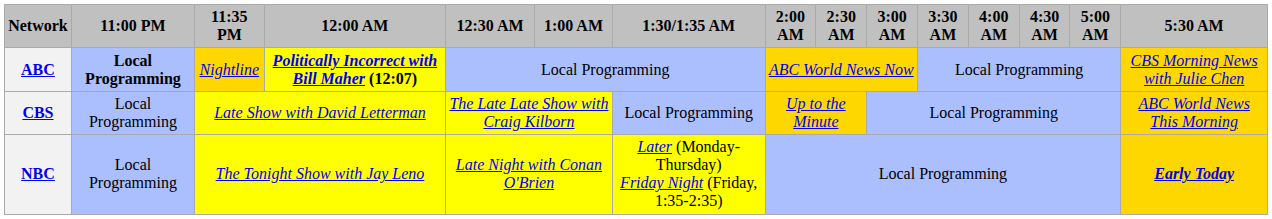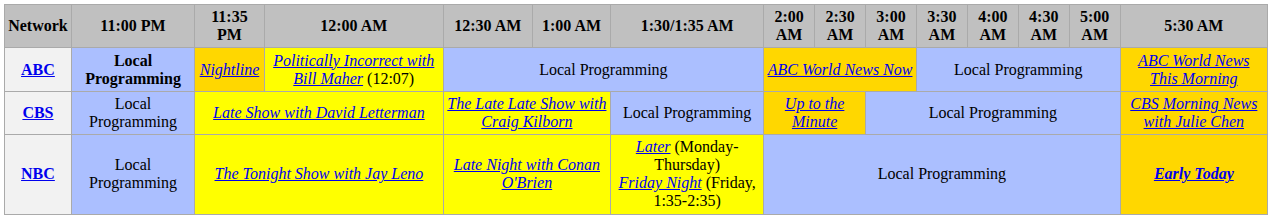ABC | 12:00 AM: bold -> normal
ABC | 5:30 AM: CBS Morning News with Julie Chen -> ABC World News This Morning
CBS | 5:30 AM: ABC World News This Morning -> CBS Morning News with Julie Chen
